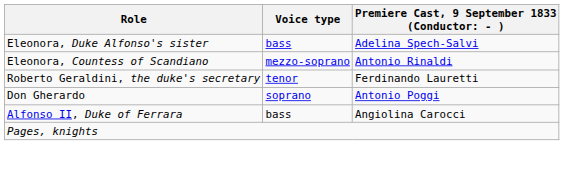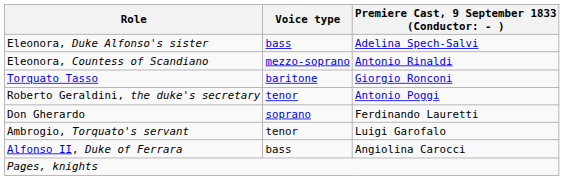+ row: Torquato Tasso | baritone | Giorgio Ronconi
Roberto Geraldini, the duke's secretary | column 3: Ferdinando Lauretti -> Antonio Poggi
Don Gherardo | column 3: Antonio Poggi -> Ferdinando Lauretti
+ row: Ambrogio, Torquato's servant | tenor | Luigi Garofalo
